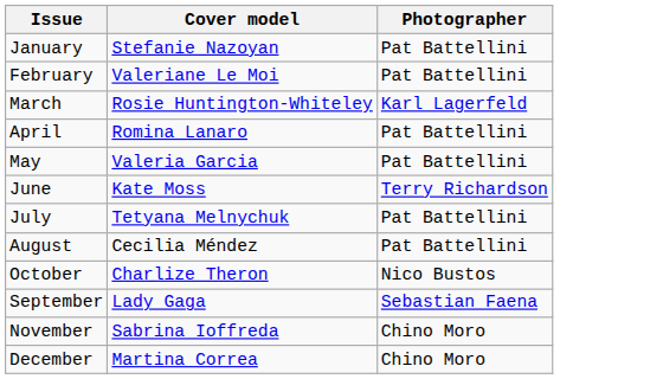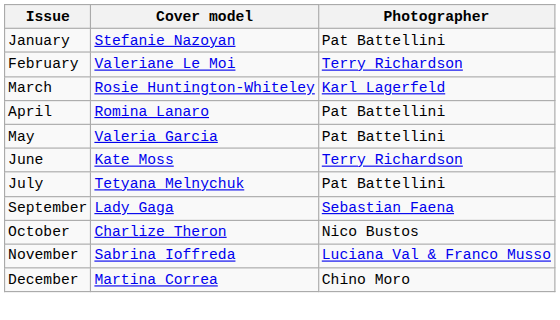February | Photographer: Pat Battellini -> Terry Richardson
- row: August | Cecilia Méndez | Pat Battellini
rows swapped: September <-> October
November | Photographer: Chino Moro -> Luciana Val & Franco Musso
